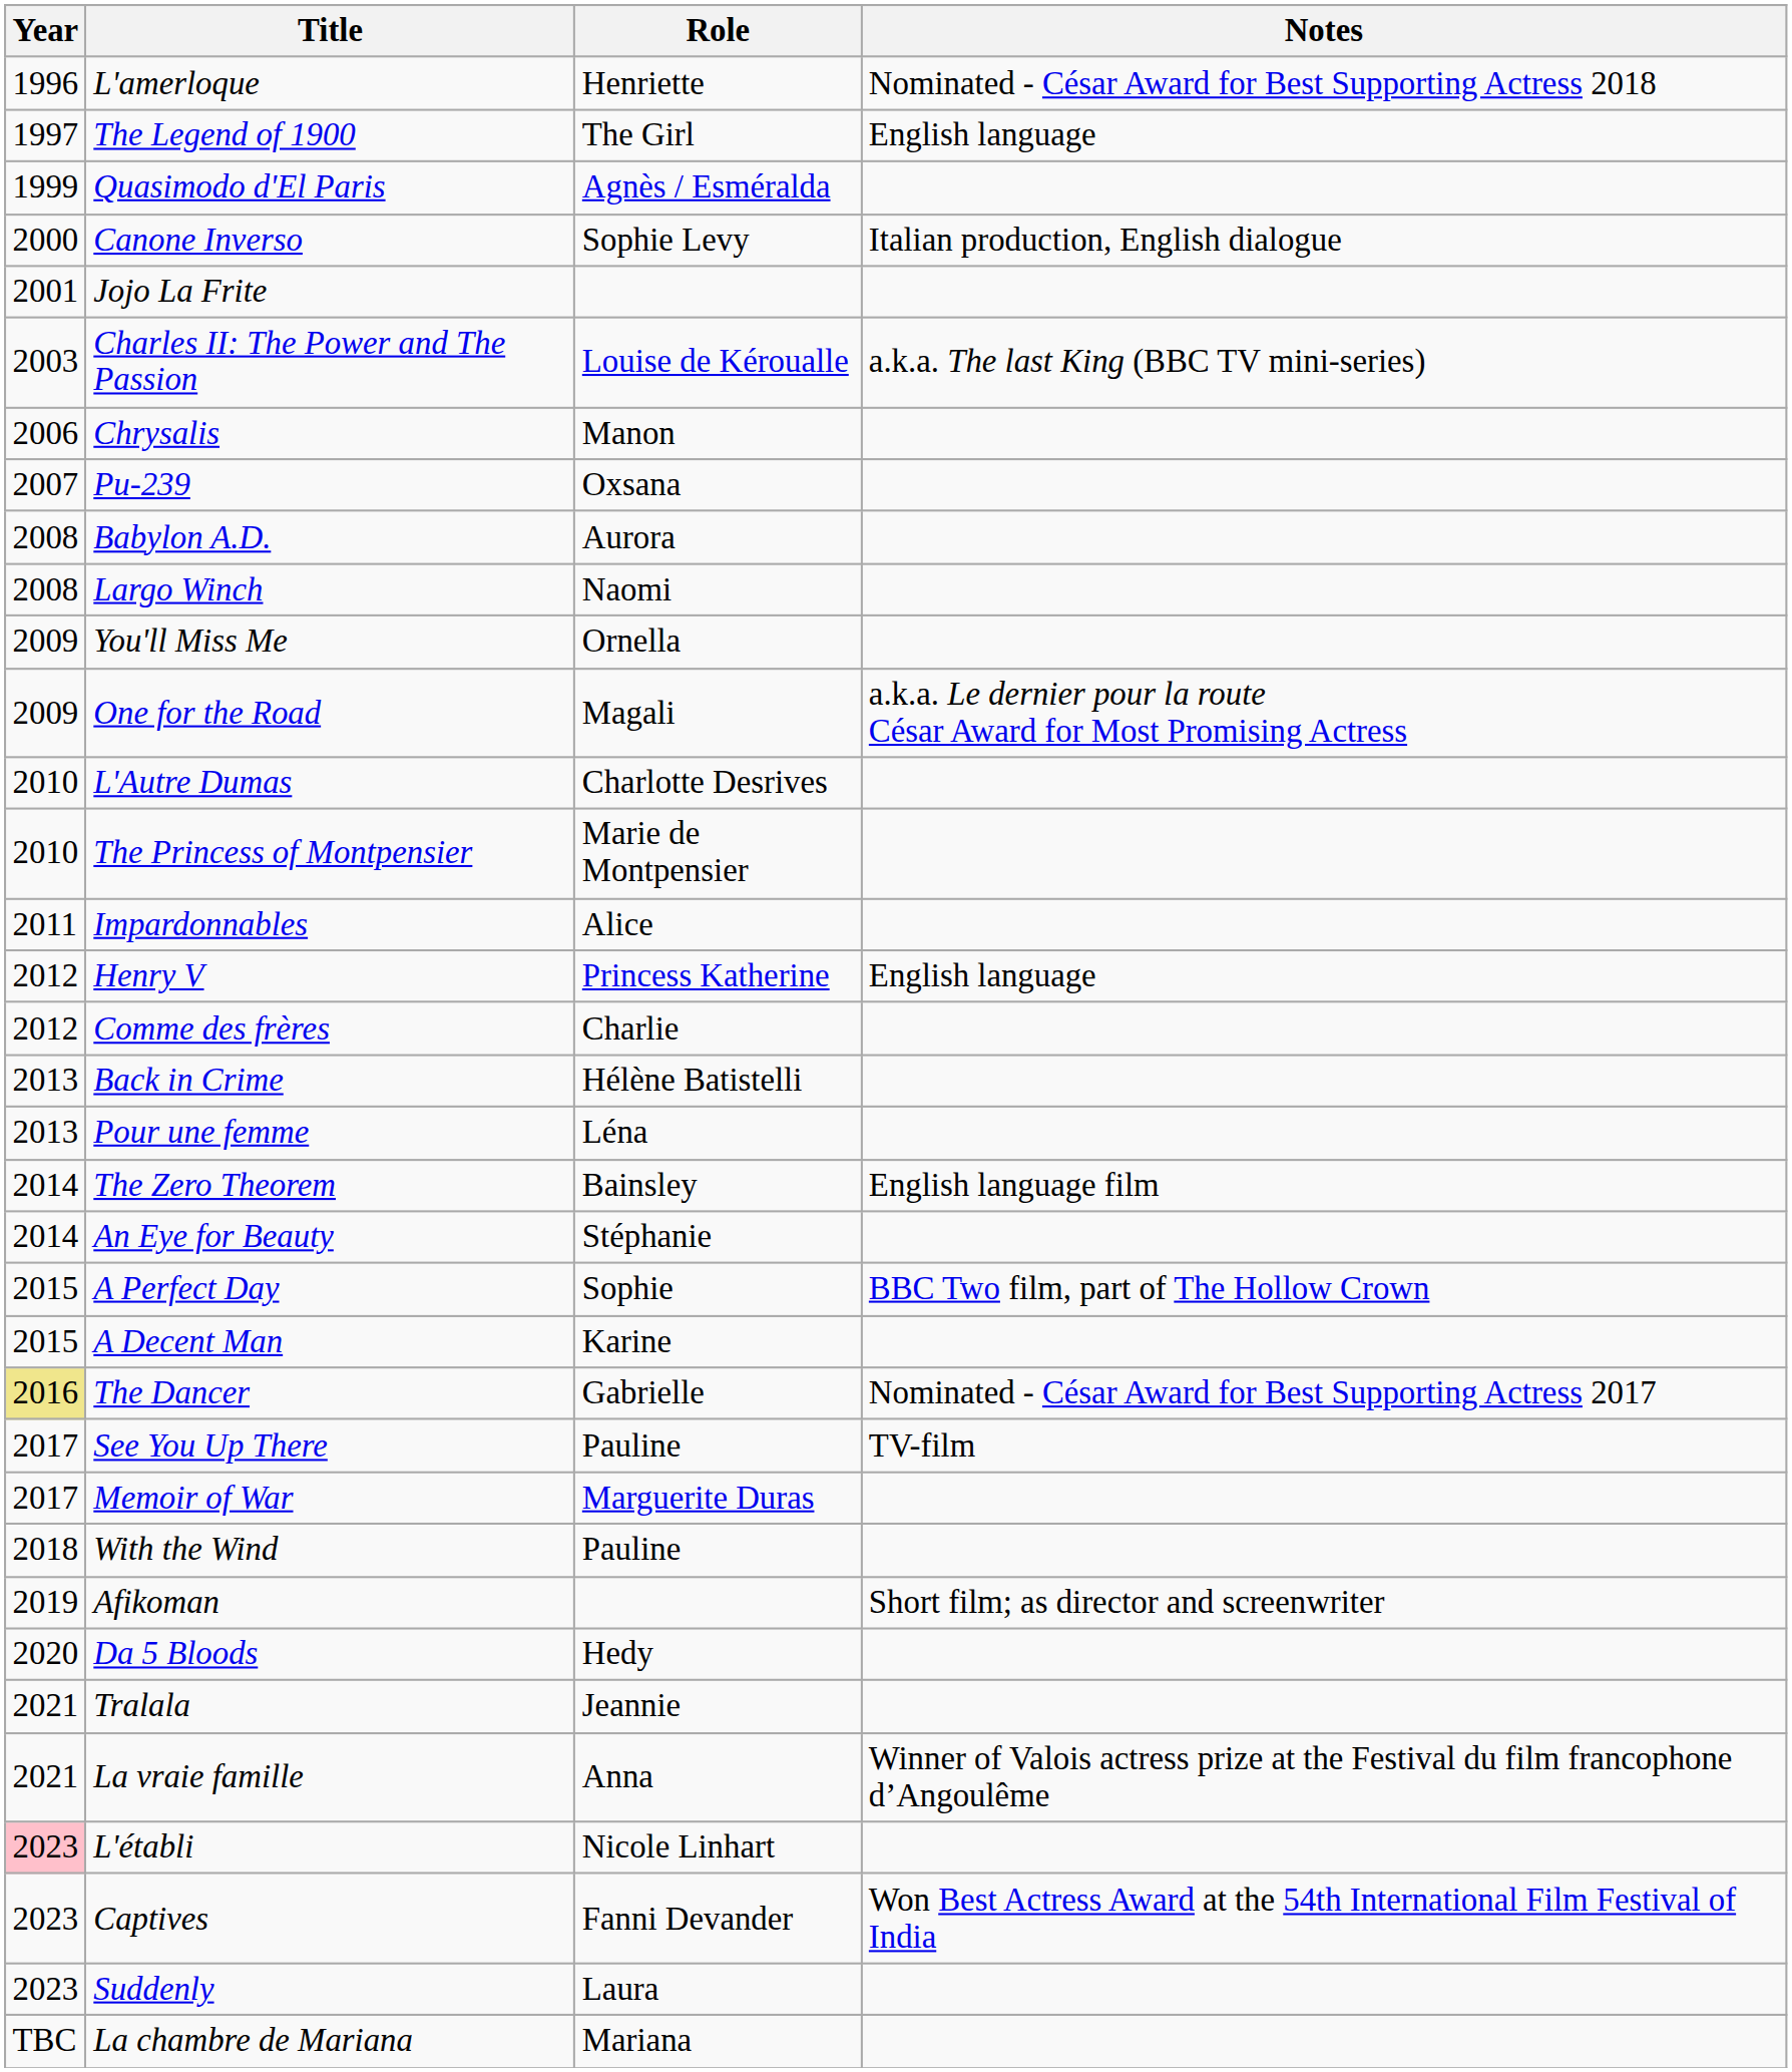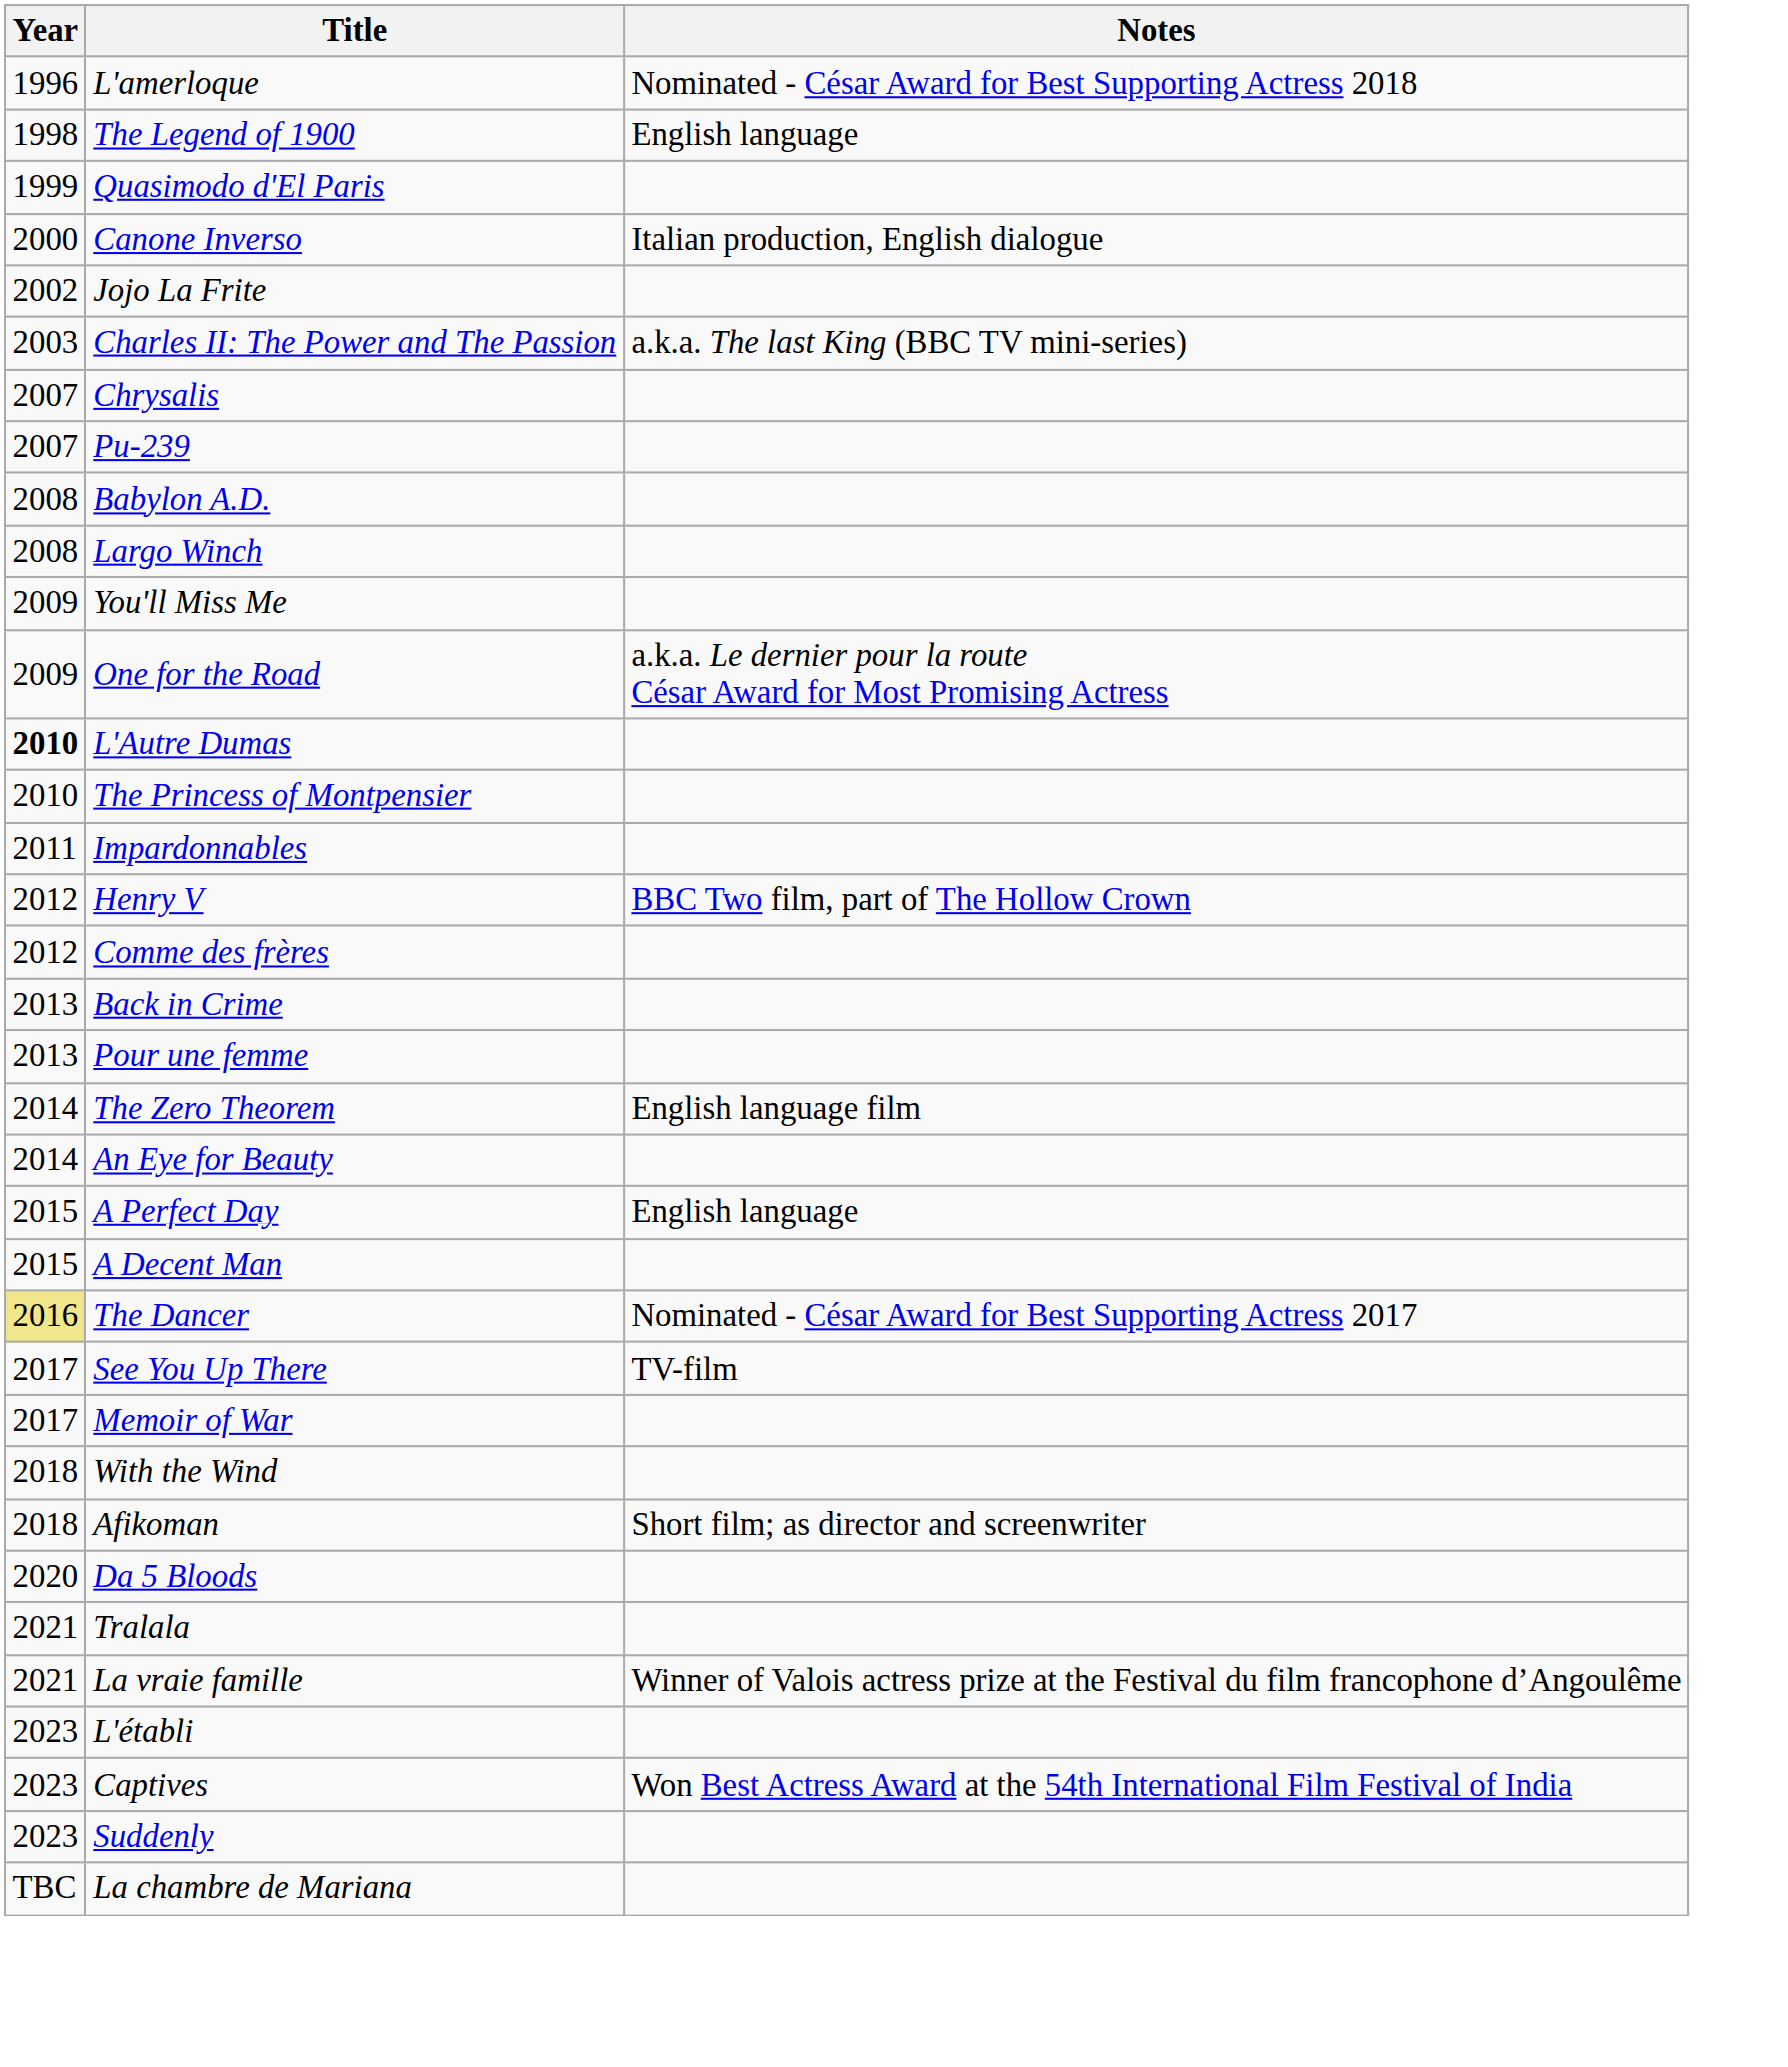- column: Role | Henriette | The Girl | Agnès / Esméralda | Sophie Levy | Louise de Kéroualle | Manon | Oxsana | Aurora | Naomi | Ornella | Magali | Charlotte Desrives | Marie de Montpensier | Alice | Princess Katherine | Charlie | Hélène Batistelli | Léna | Bainsley | Stéphanie | Sophie | Karine | Gabrielle | Pauline | Marguerite Duras | Pauline | Hedy | Jeannie | Anna | Nicole Linhart | Fanni Devander | Laura | Mariana
The Legend of 1900 | Year: 1997 -> 1998
Jojo La Frite | Year: 2001 -> 2002
Chrysalis | Year: 2006 -> 2007
L'Autre Dumas | Year: normal -> bold
Henry V | Notes: English language -> BBC Two film, part of The Hollow Crown
A Perfect Day | Notes: BBC Two film, part of The Hollow Crown -> English language
Afikoman | Year: 2019 -> 2018
L'établi | Year: pink background -> no background
